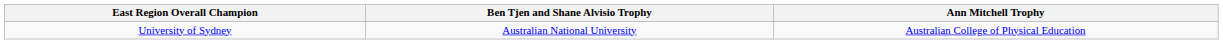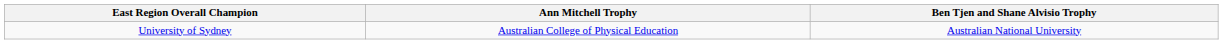columns swapped: Ann Mitchell Trophy <-> Ben Tjen and Shane Alvisio Trophy
